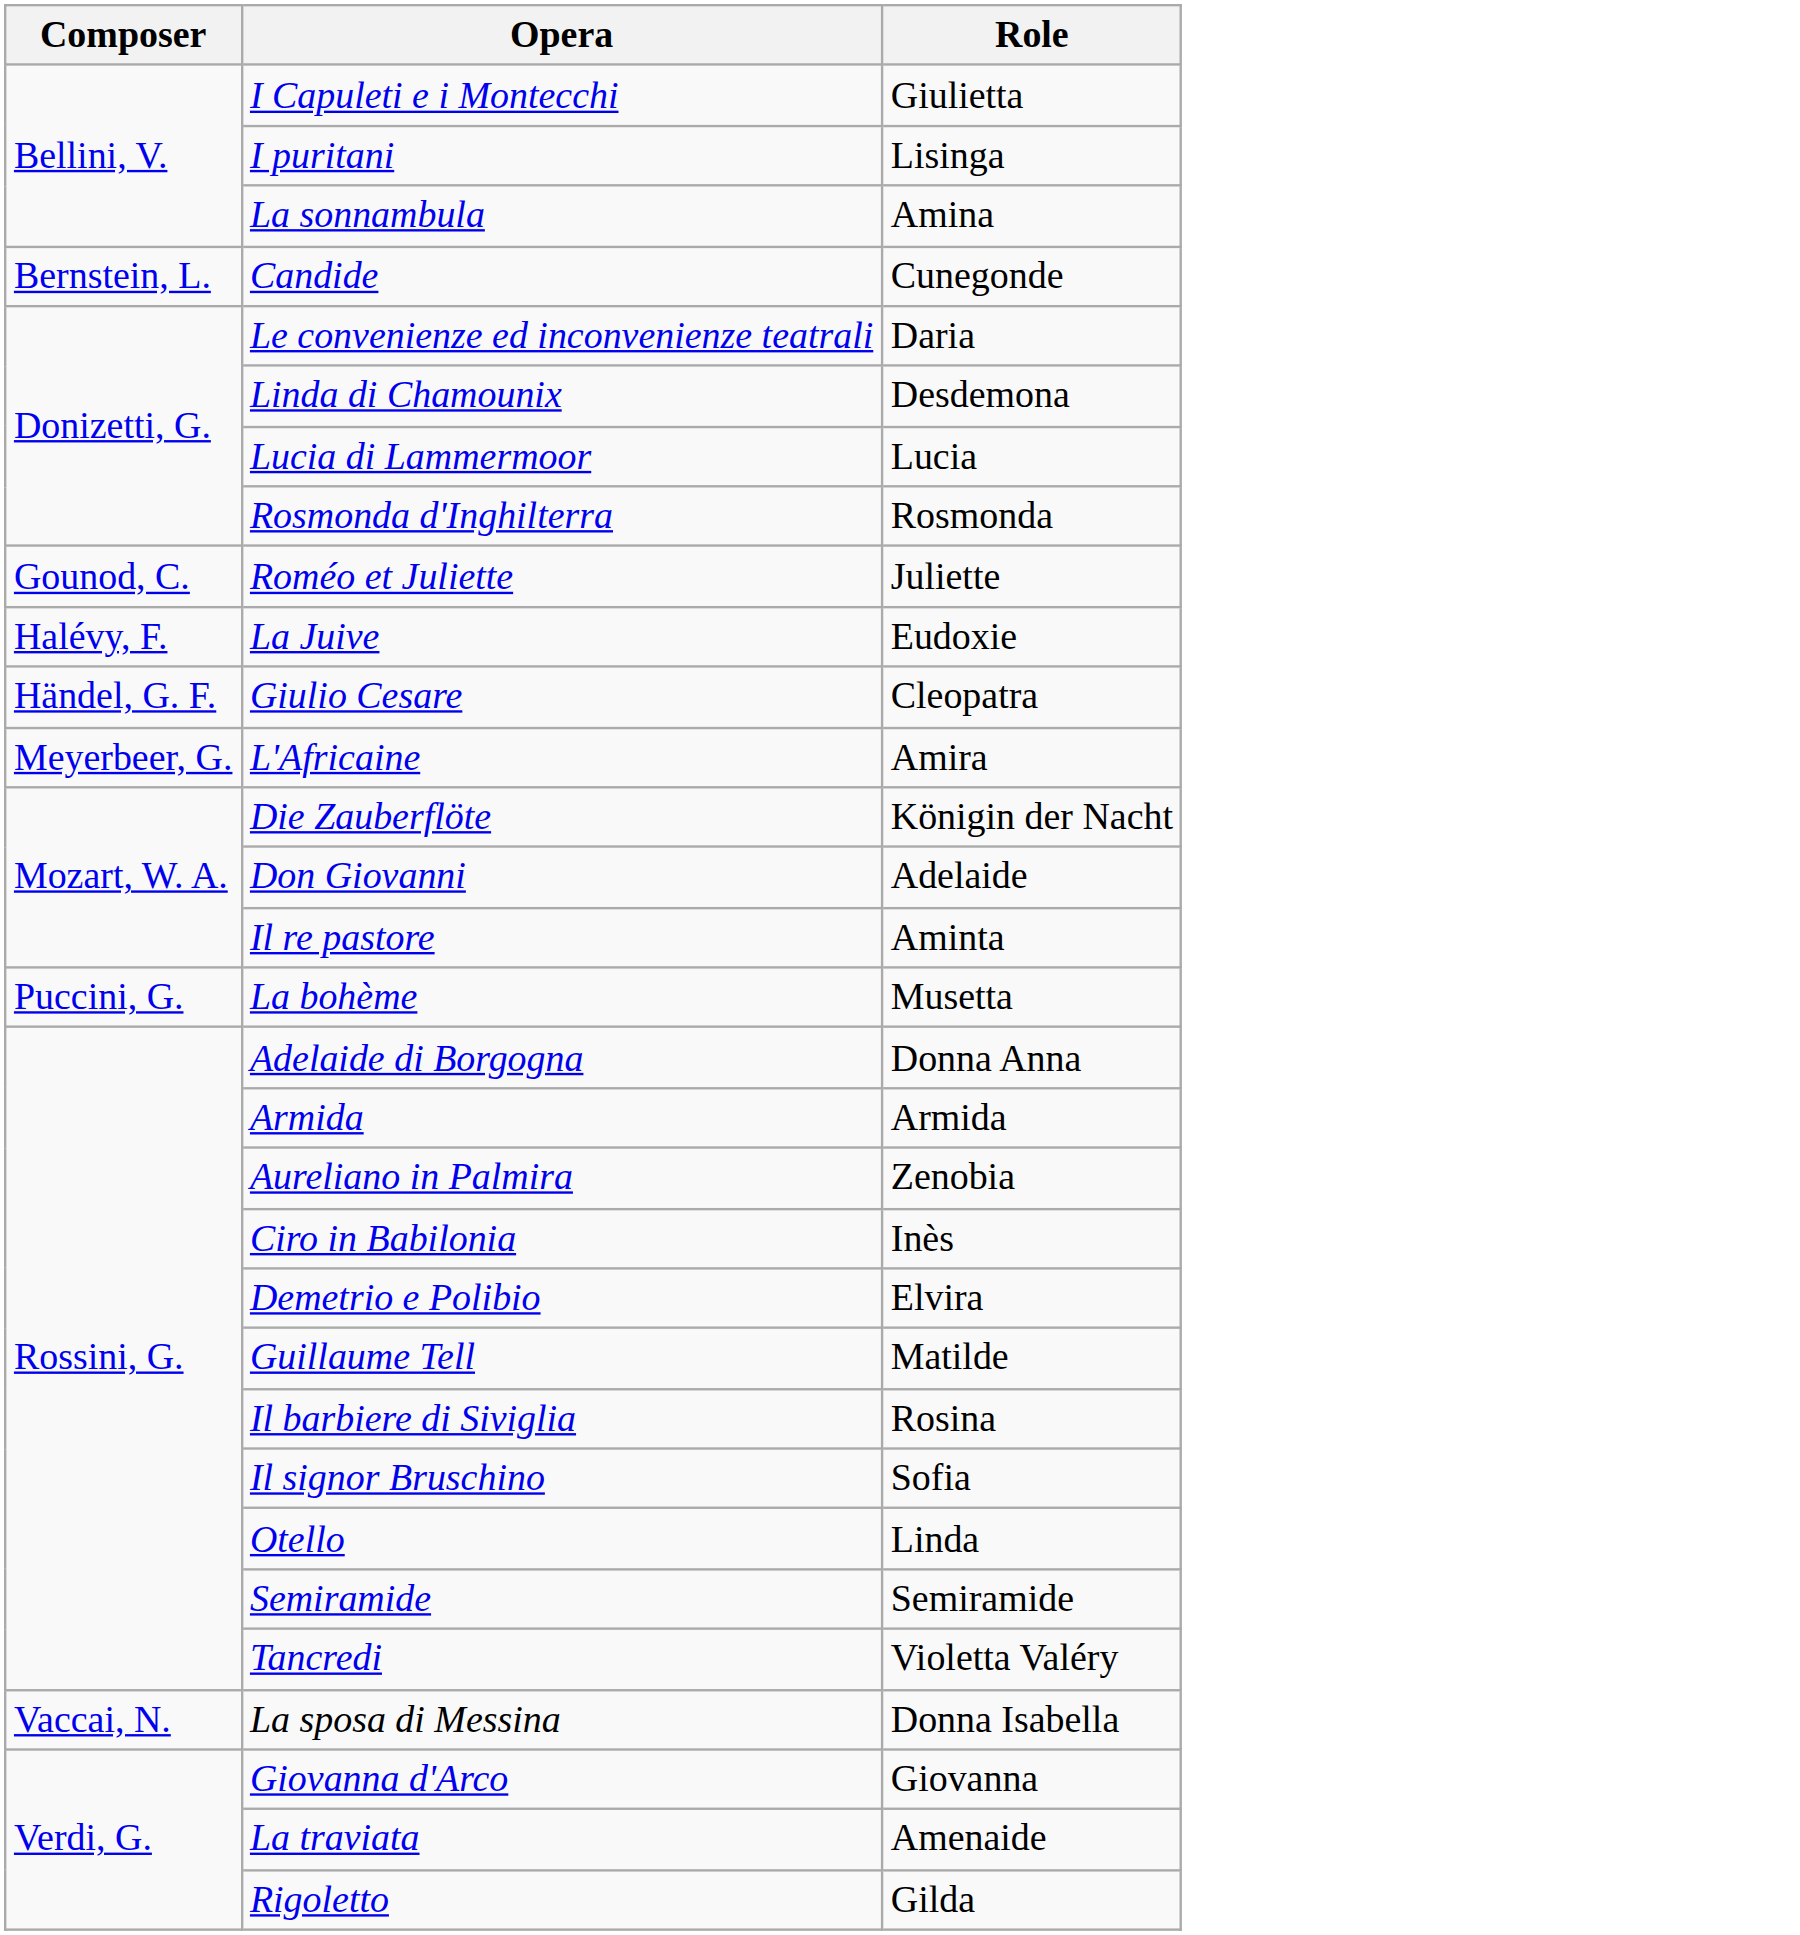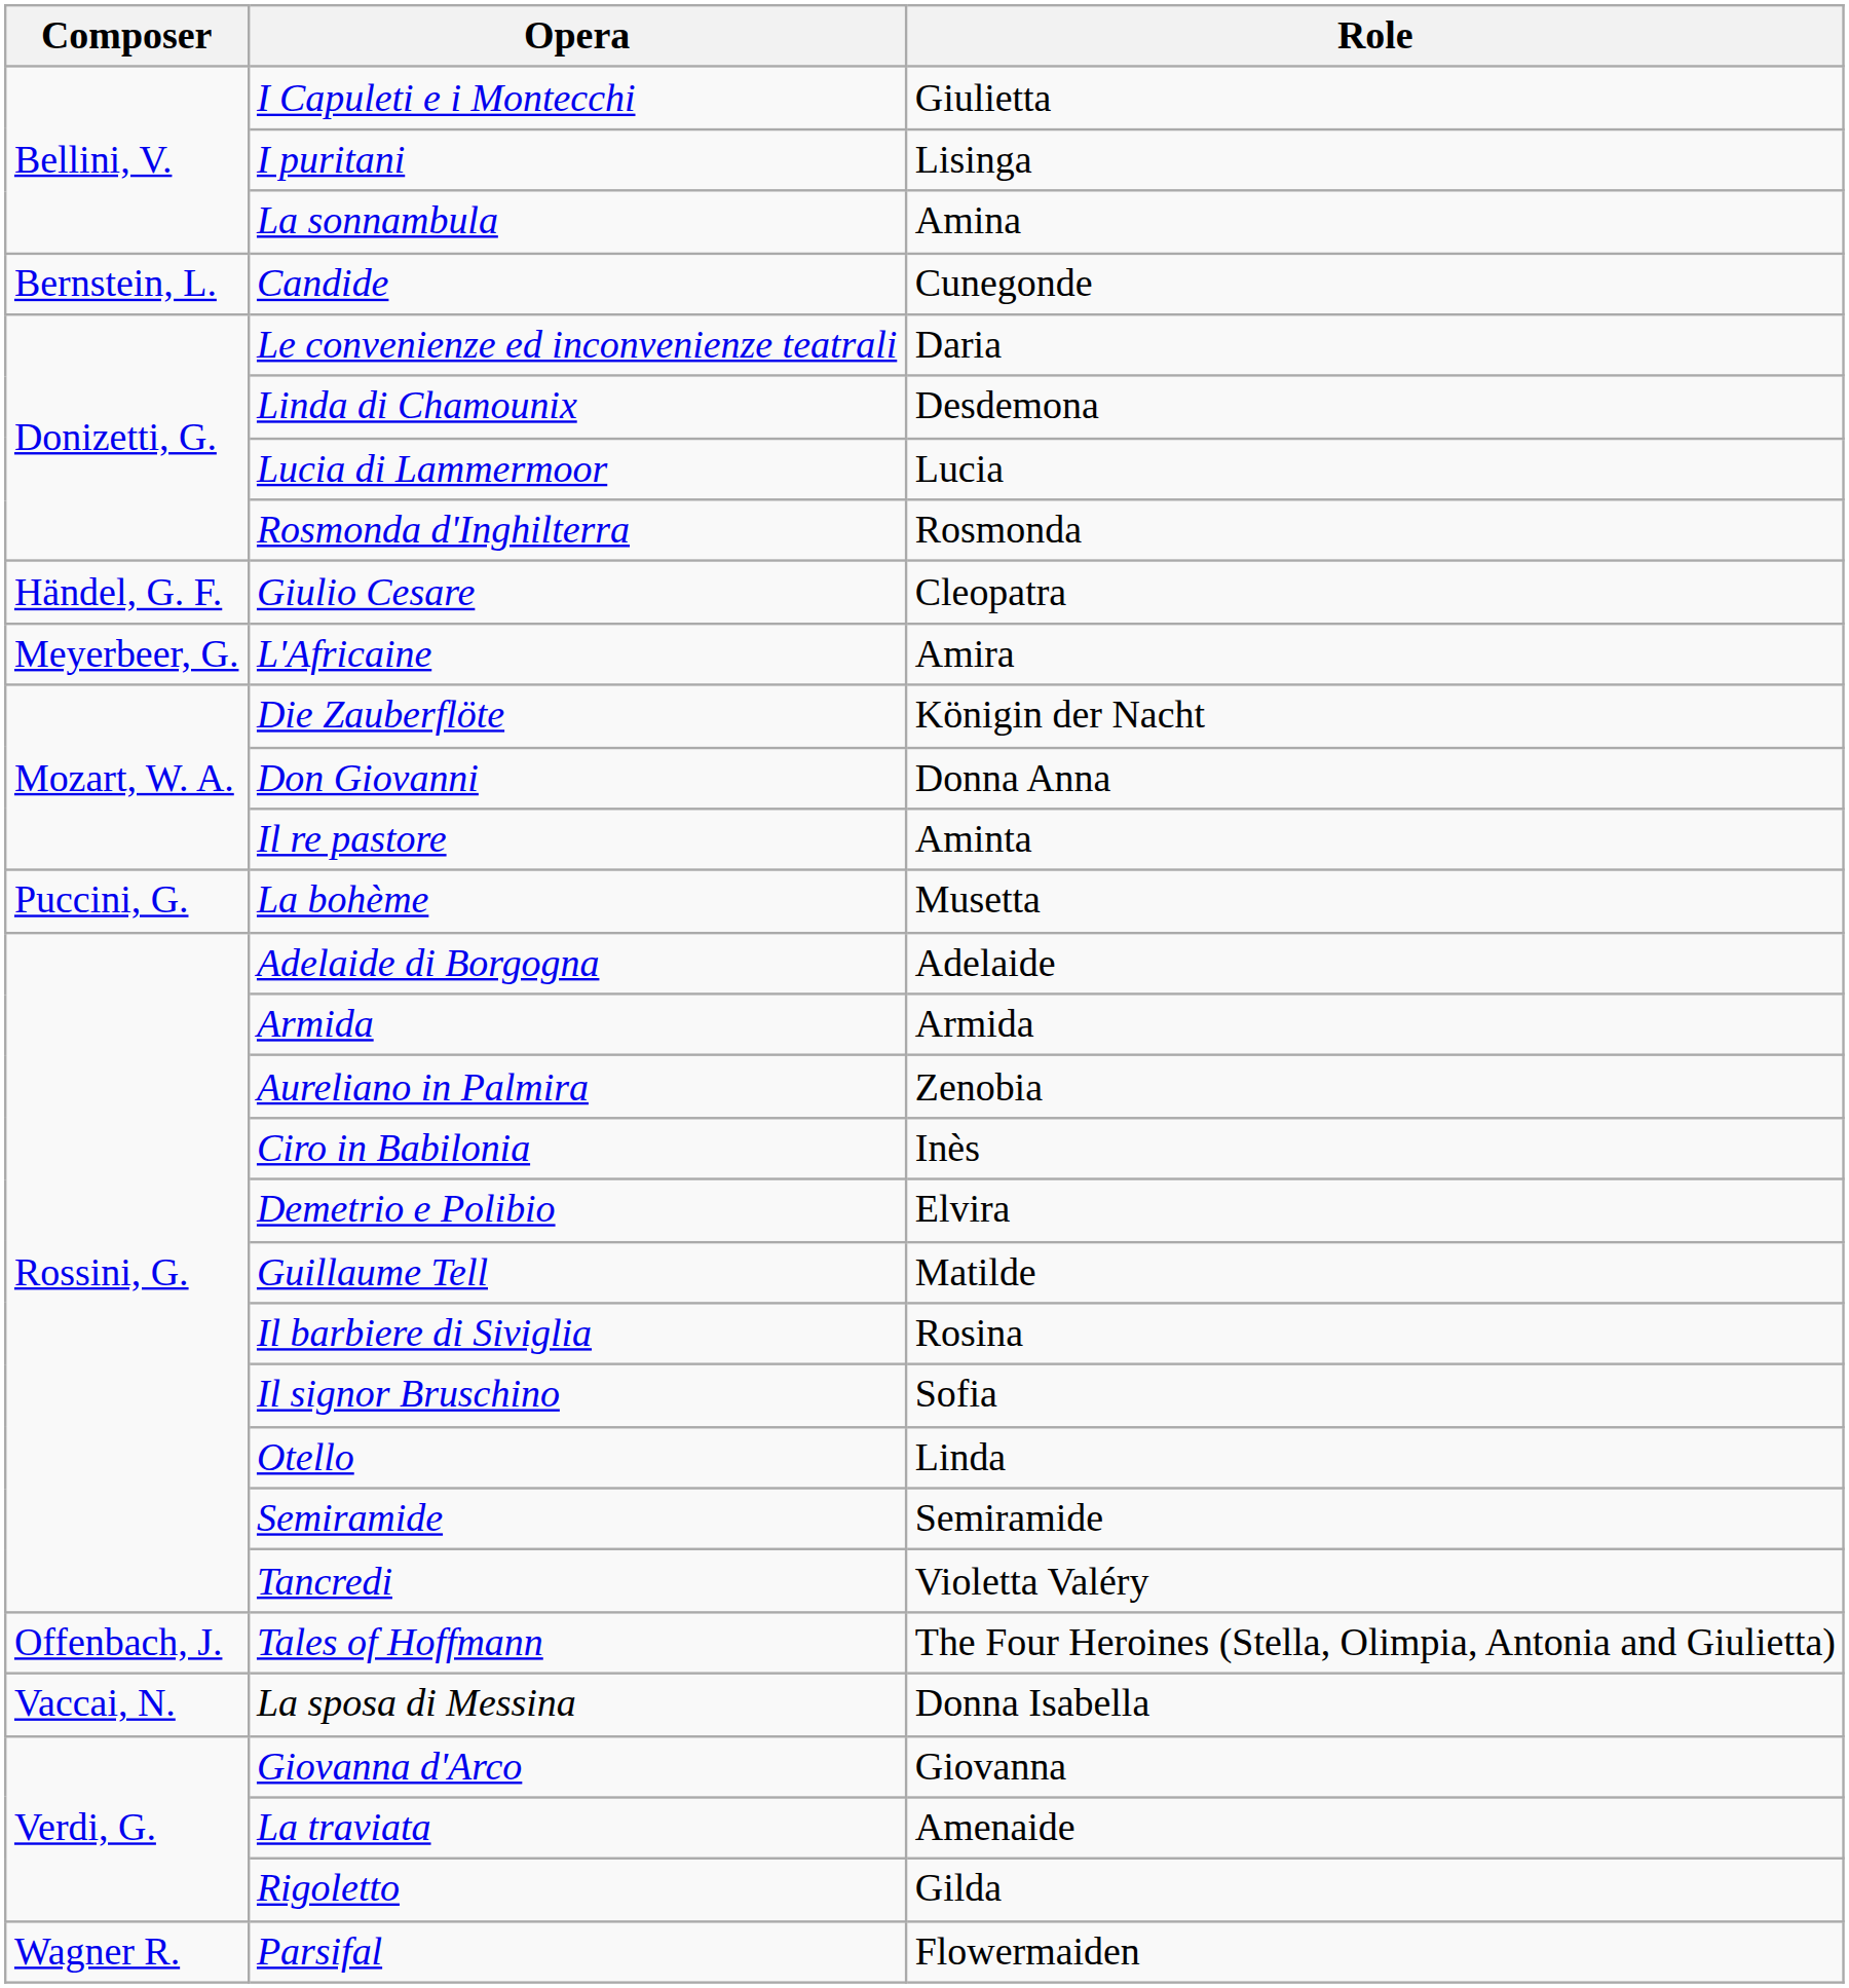- row: Gounod, C. | Roméo et Juliette | Juliette
- row: Halévy, F. | La Juive | Eudoxie
Don Giovanni | Role: Adelaide -> Donna Anna
Adelaide di Borgogna | Role: Donna Anna -> Adelaide
+ row: Offenbach, J. | Tales of Hoffmann | The Four Heroines (Stella, Olimpia, Antonia and Giulietta)
+ row: Wagner R. | Parsifal | Flowermaiden
